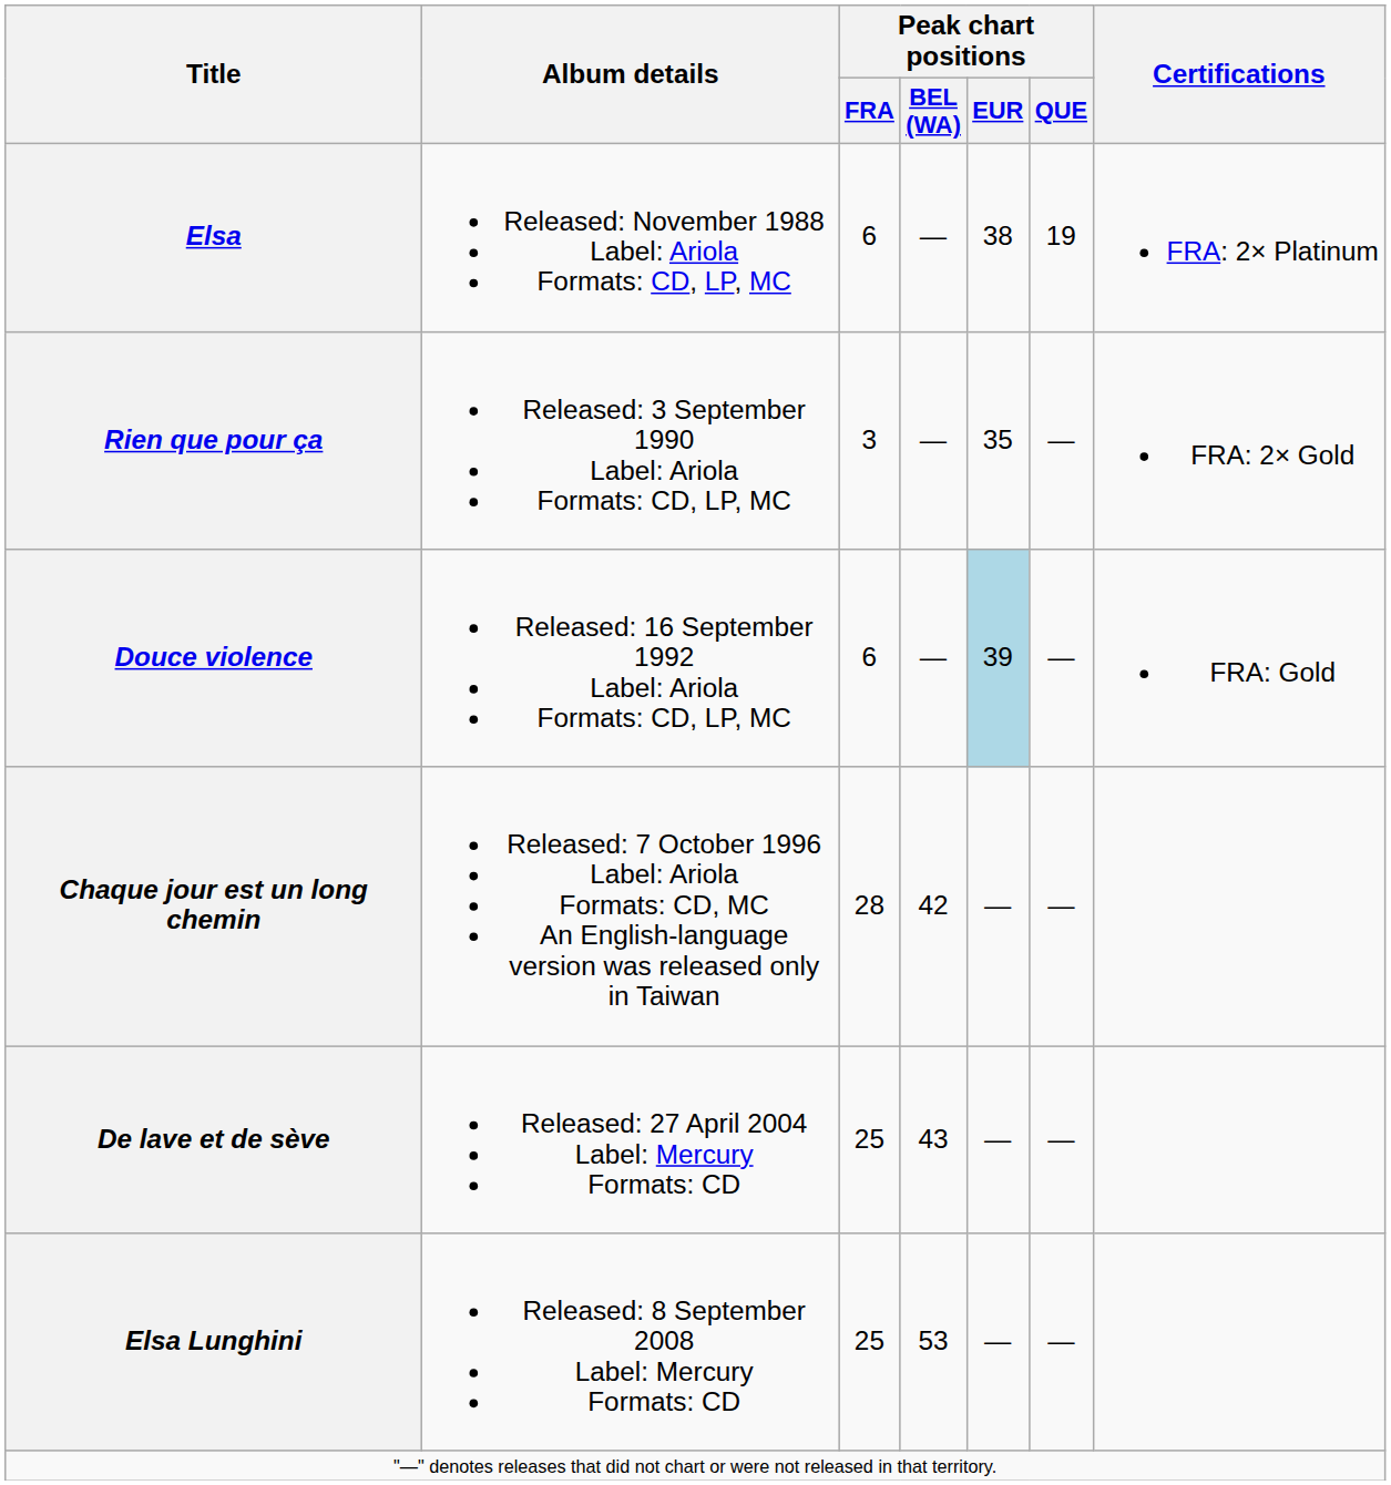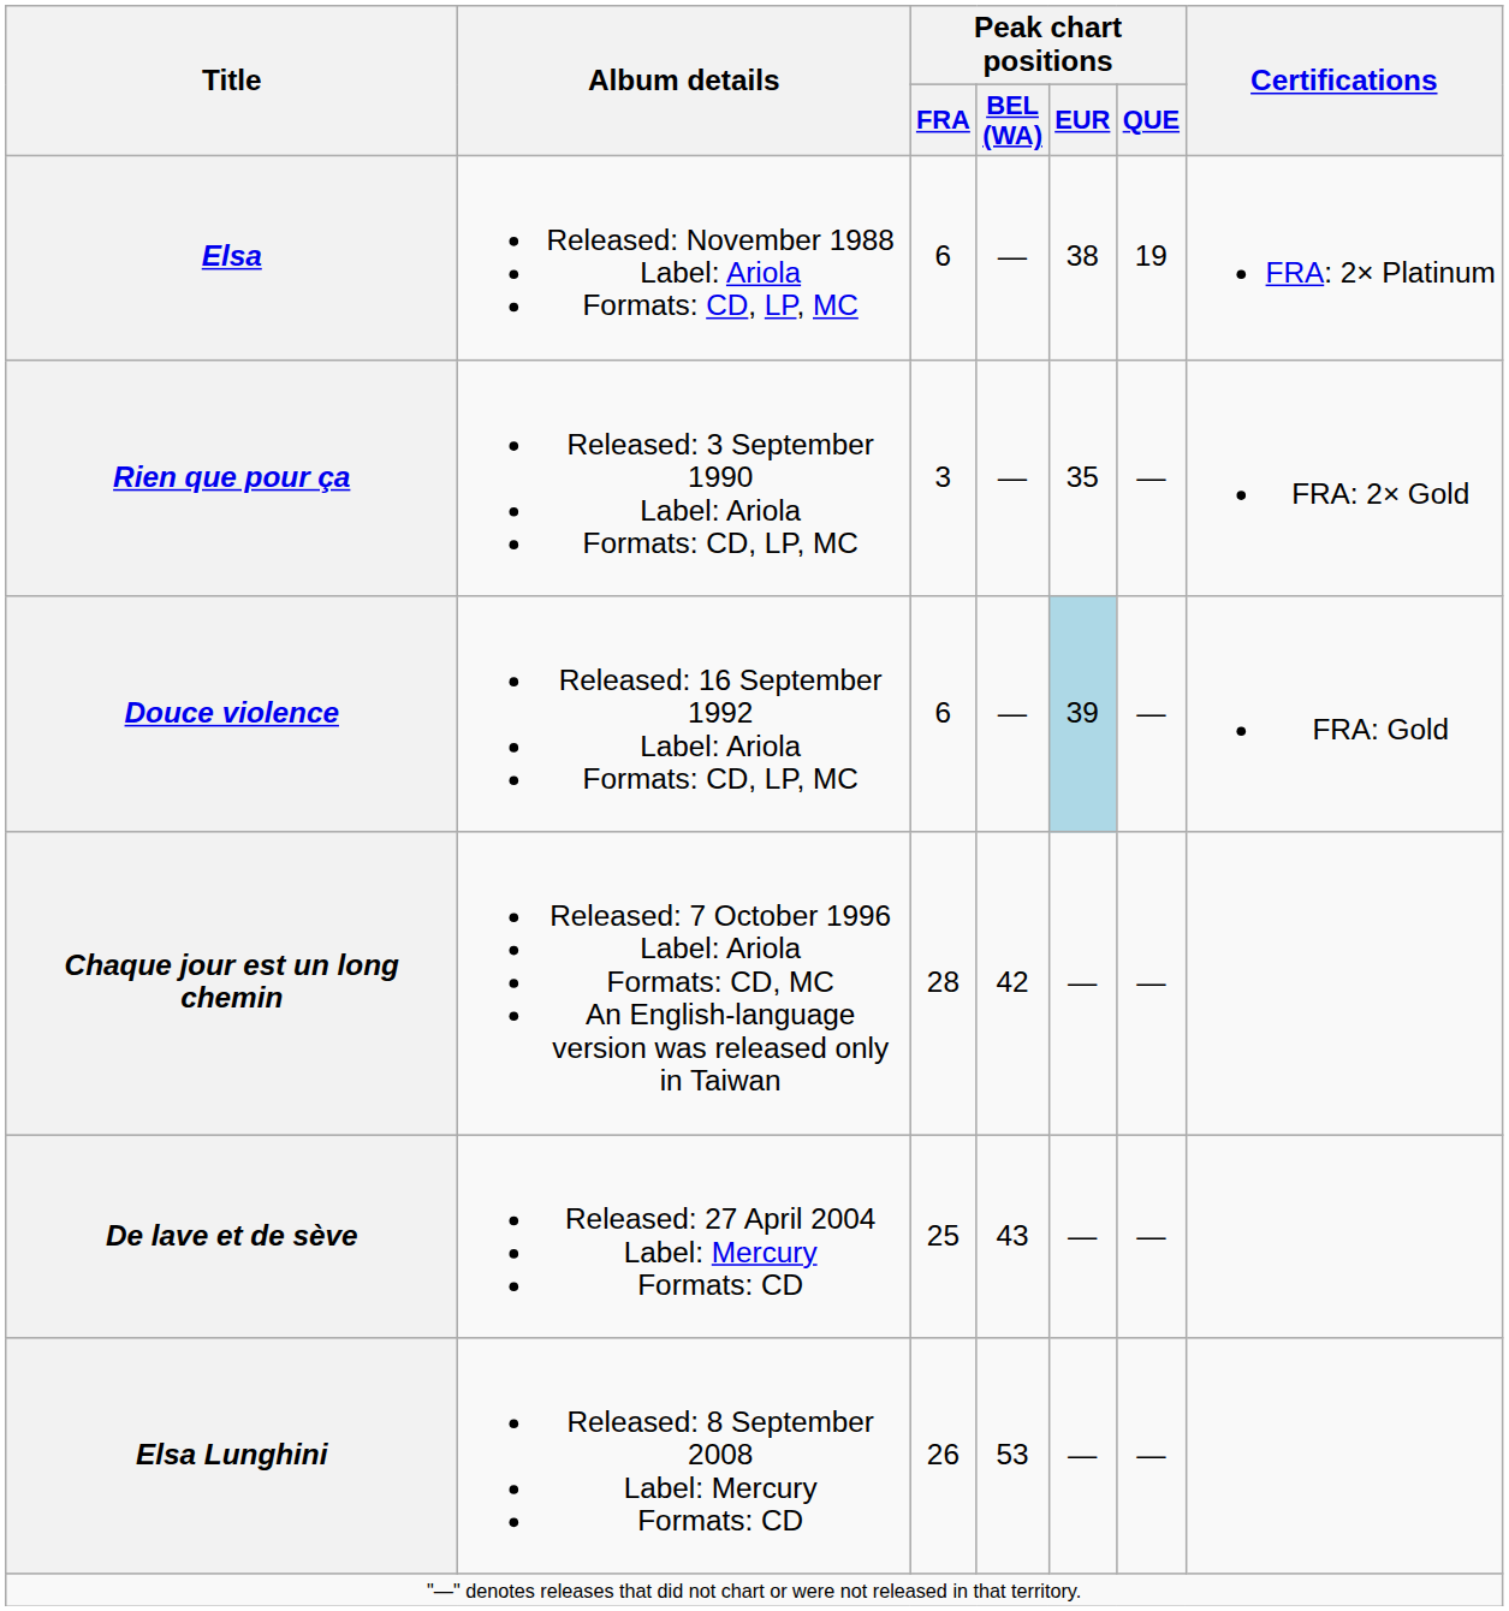Elsa Lunghini | Peak chart positions / FRA: 25 -> 26
